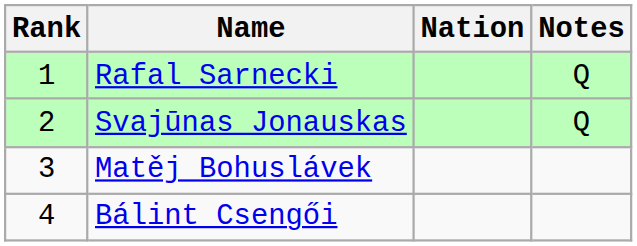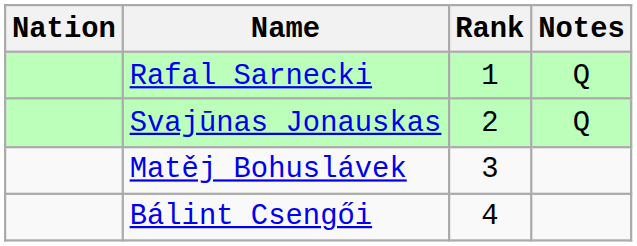columns swapped: Rank <-> Nation
